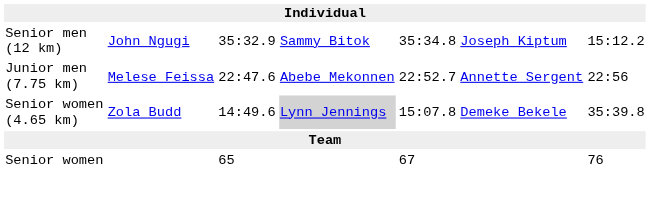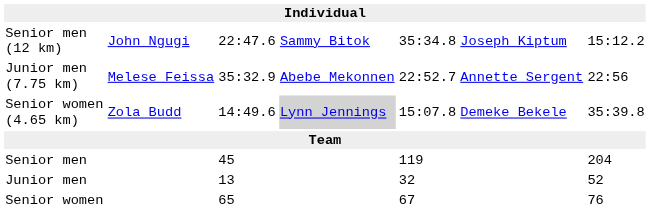Senior men (12 km) | column 3: 35:32.9 -> 22:47.6
Junior men (7.75 km) | column 3: 22:47.6 -> 35:32.9
+ row: Senior men | 45 | 119 | 204
+ row: Junior men | 13 | 32 | 52
